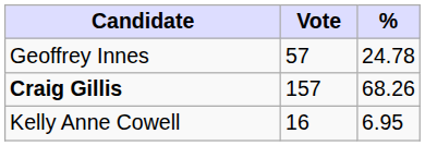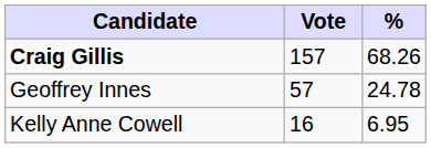rows swapped: Craig Gillis <-> Geoffrey Innes
